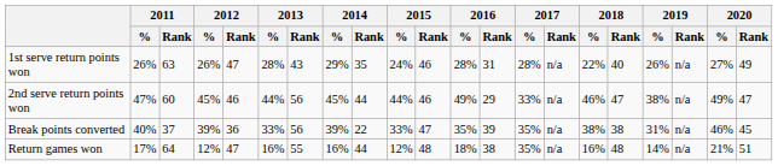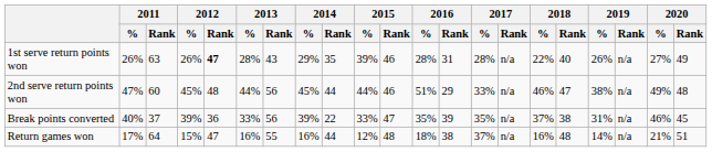1st serve return points won | 2012 / Rank: normal -> bold
1st serve return points won | 2015 / %: 24% -> 39%
2nd serve return points won | 2012 / Rank: 46 -> 48
2nd serve return points won | 2016 / %: 49% -> 51%
2nd serve return points won | 2020 / Rank: 47 -> 48
Break points converted | 2018 / %: 38% -> 37%
Return games won | 2012 / %: 12% -> 15%
Return games won | 2017 / %: 35% -> 37%
